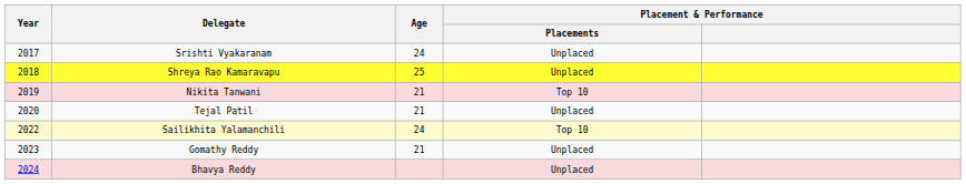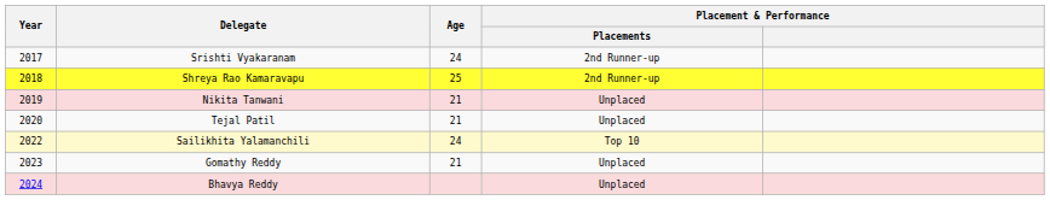Srishti Vyakaranam | Placement & Performance / Placements: Unplaced -> 2nd Runner-up
Shreya Rao Kamaravapu | Placement & Performance / Placements: Unplaced -> 2nd Runner-up
Nikita Tanwani | Placement & Performance / Placements: Top 10 -> Unplaced
